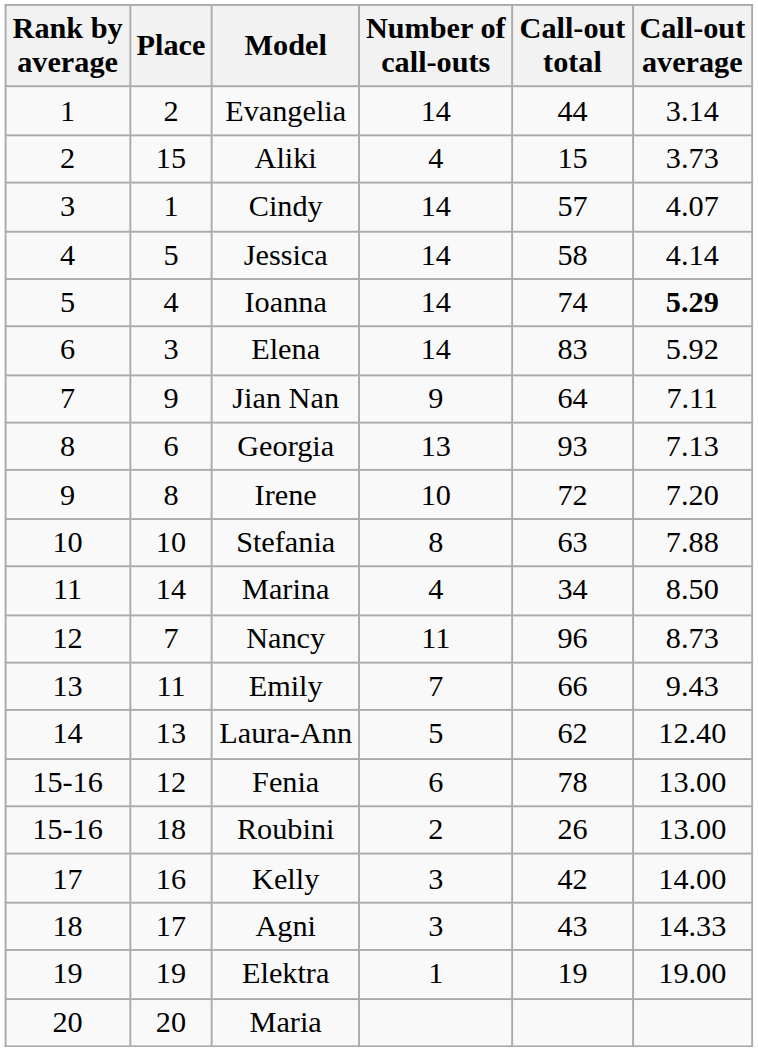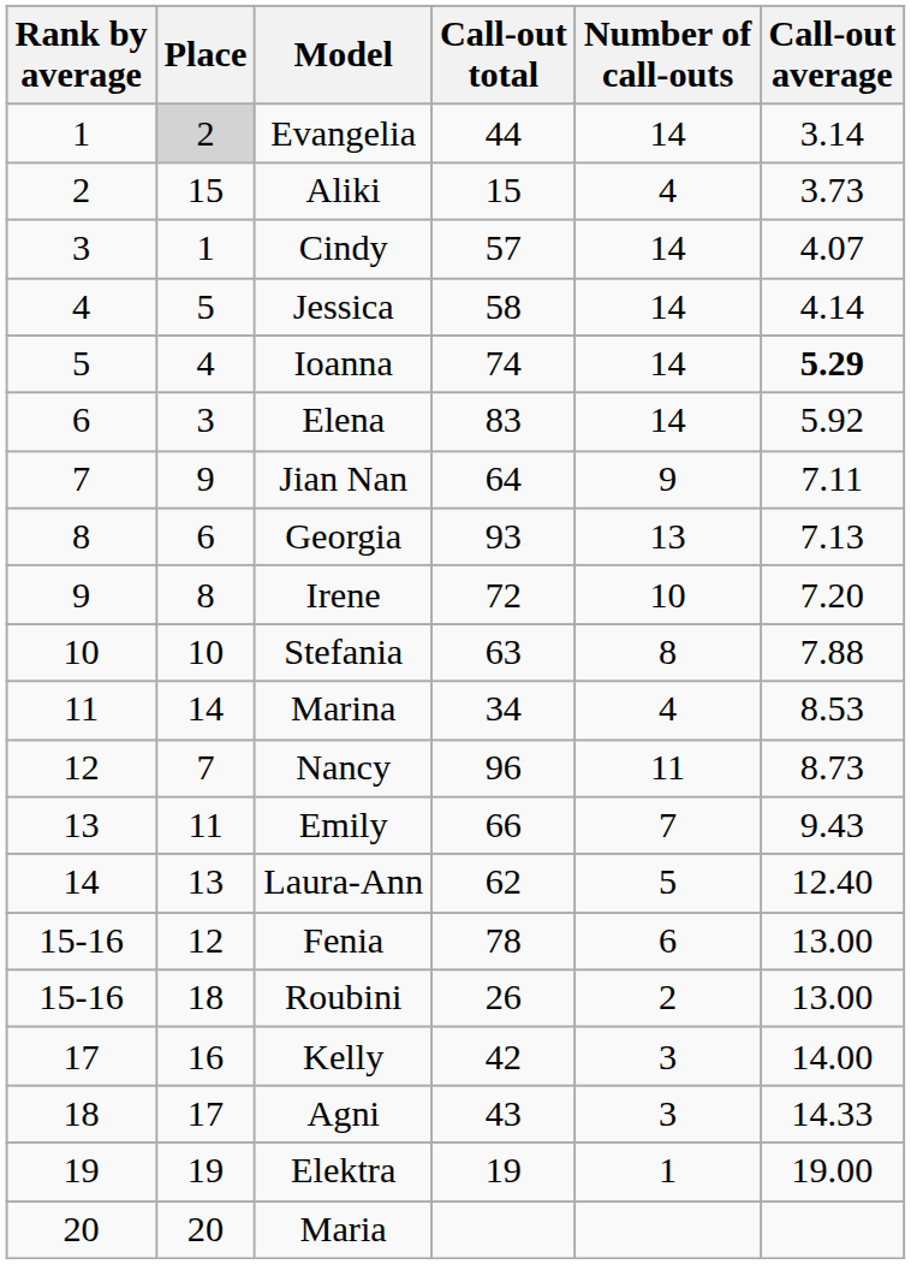columns swapped: Call-out total <-> Number of call-outs
Evangelia | Place: no background -> lightgrey background
Marina | Call-out average: 8.50 -> 8.53
